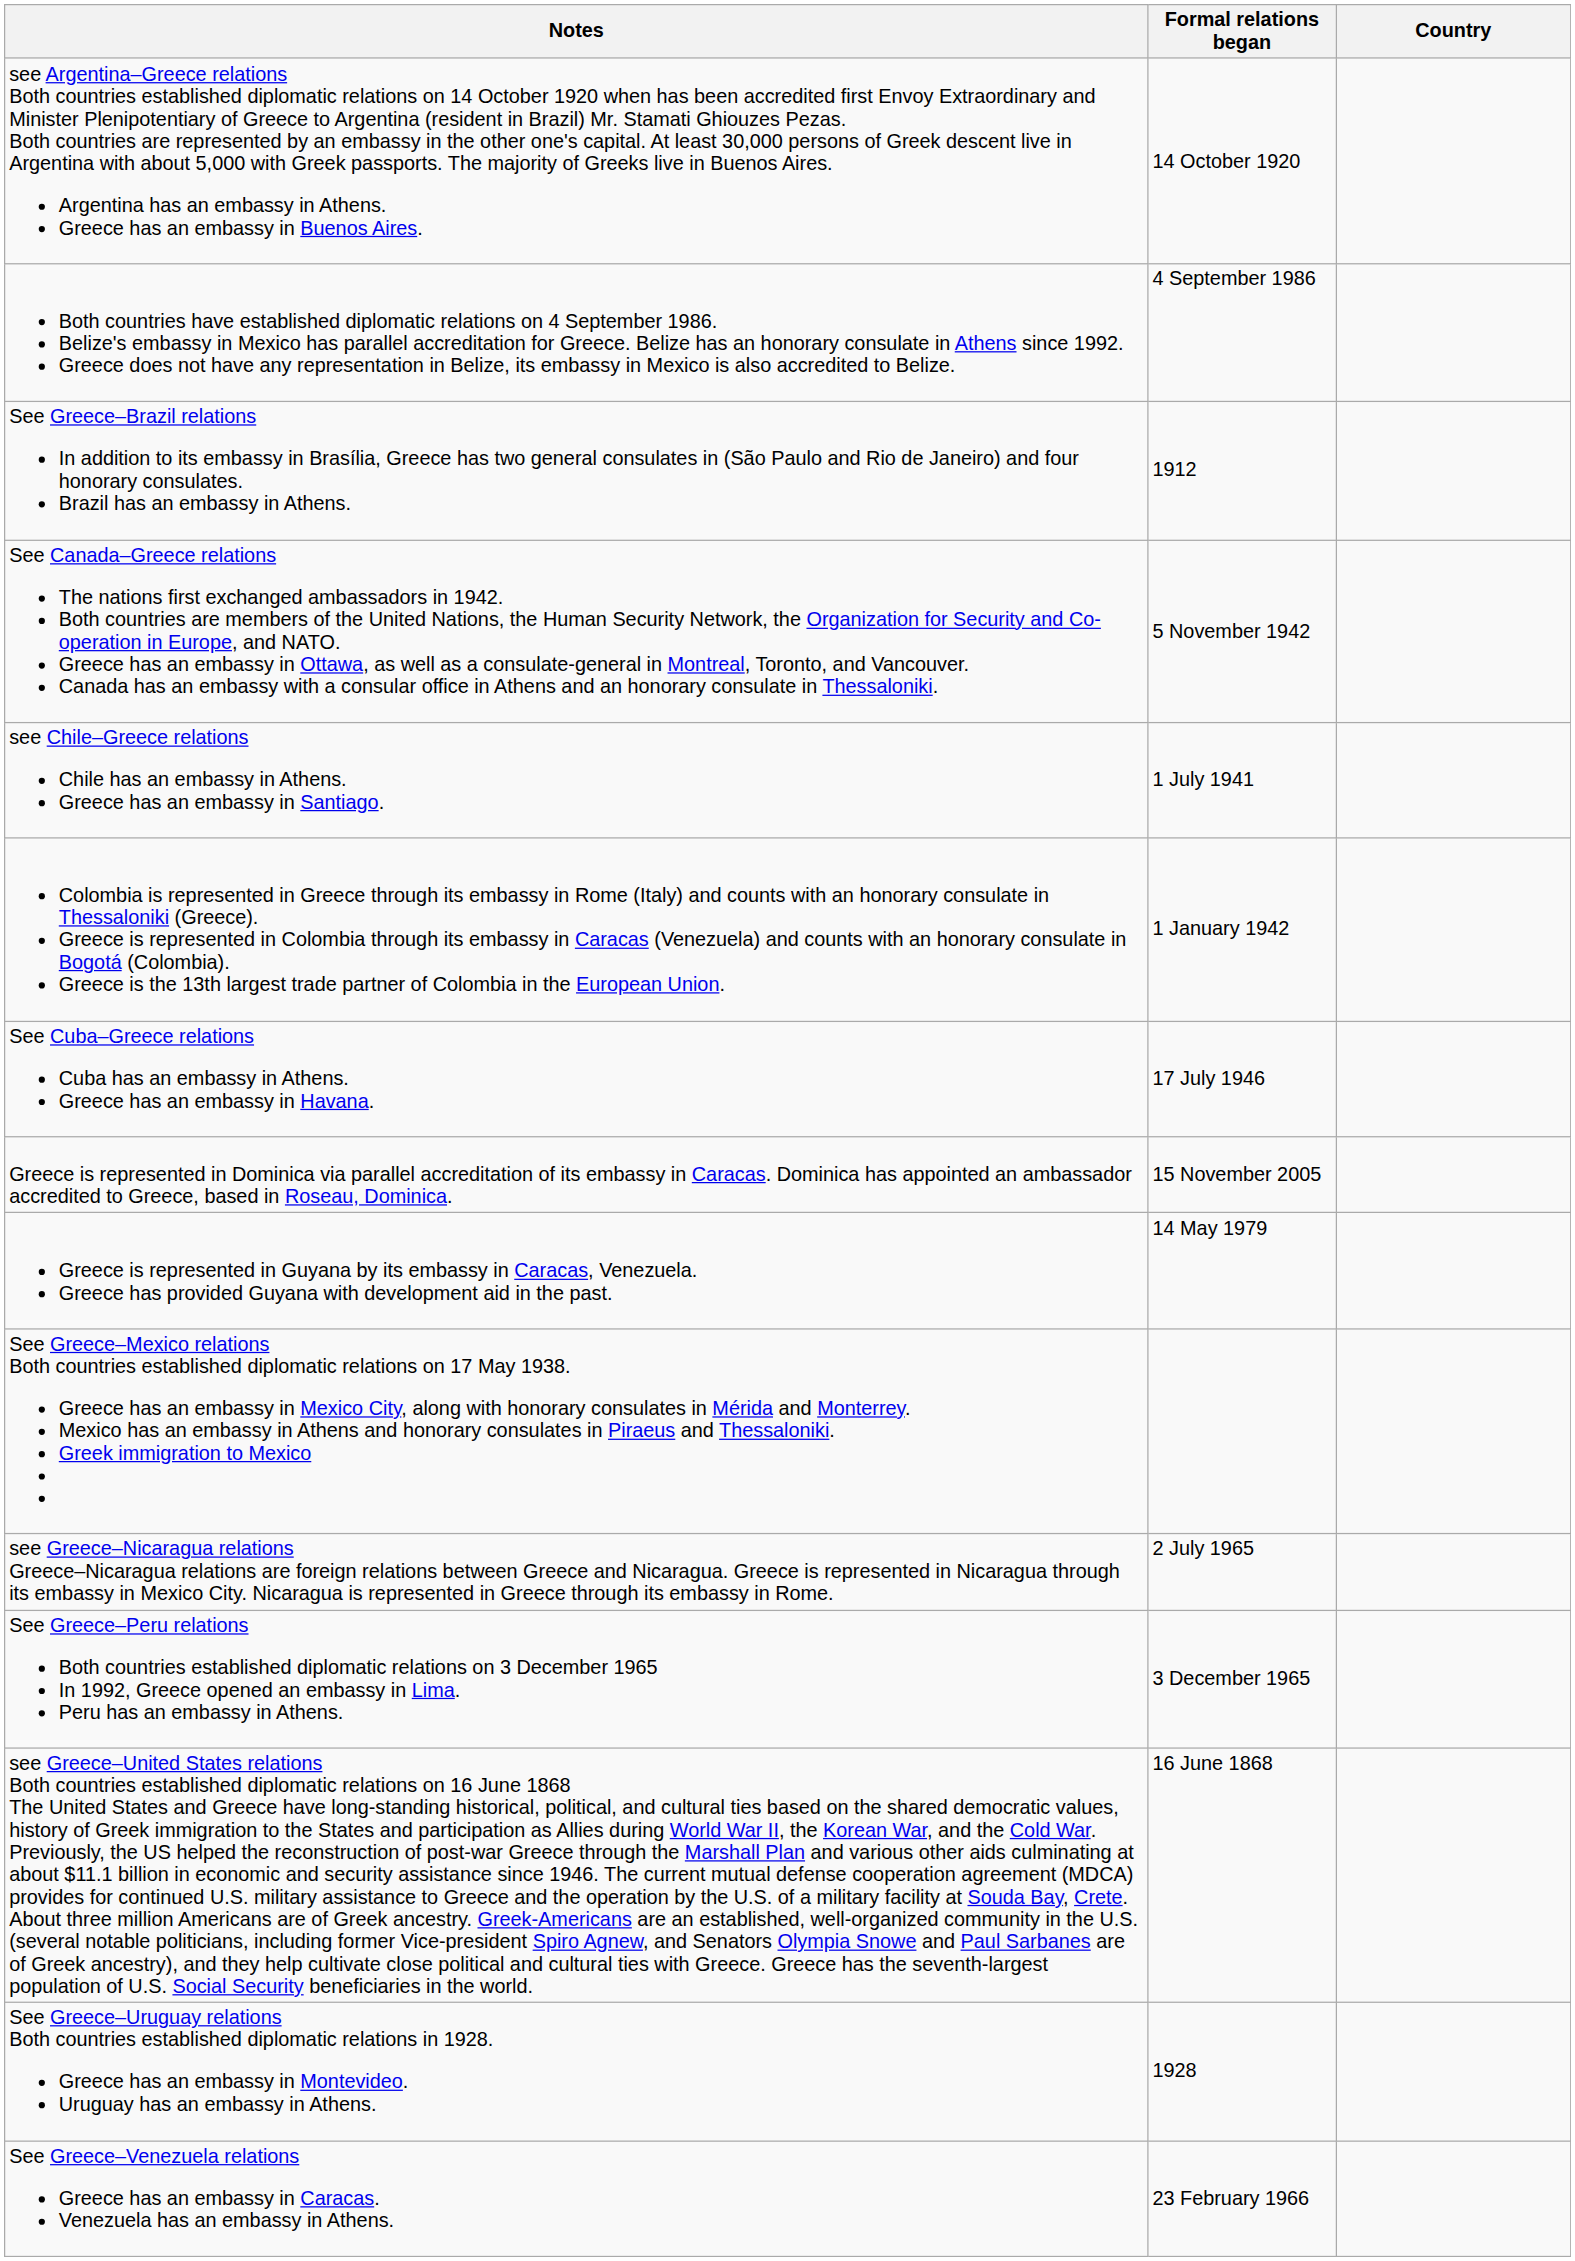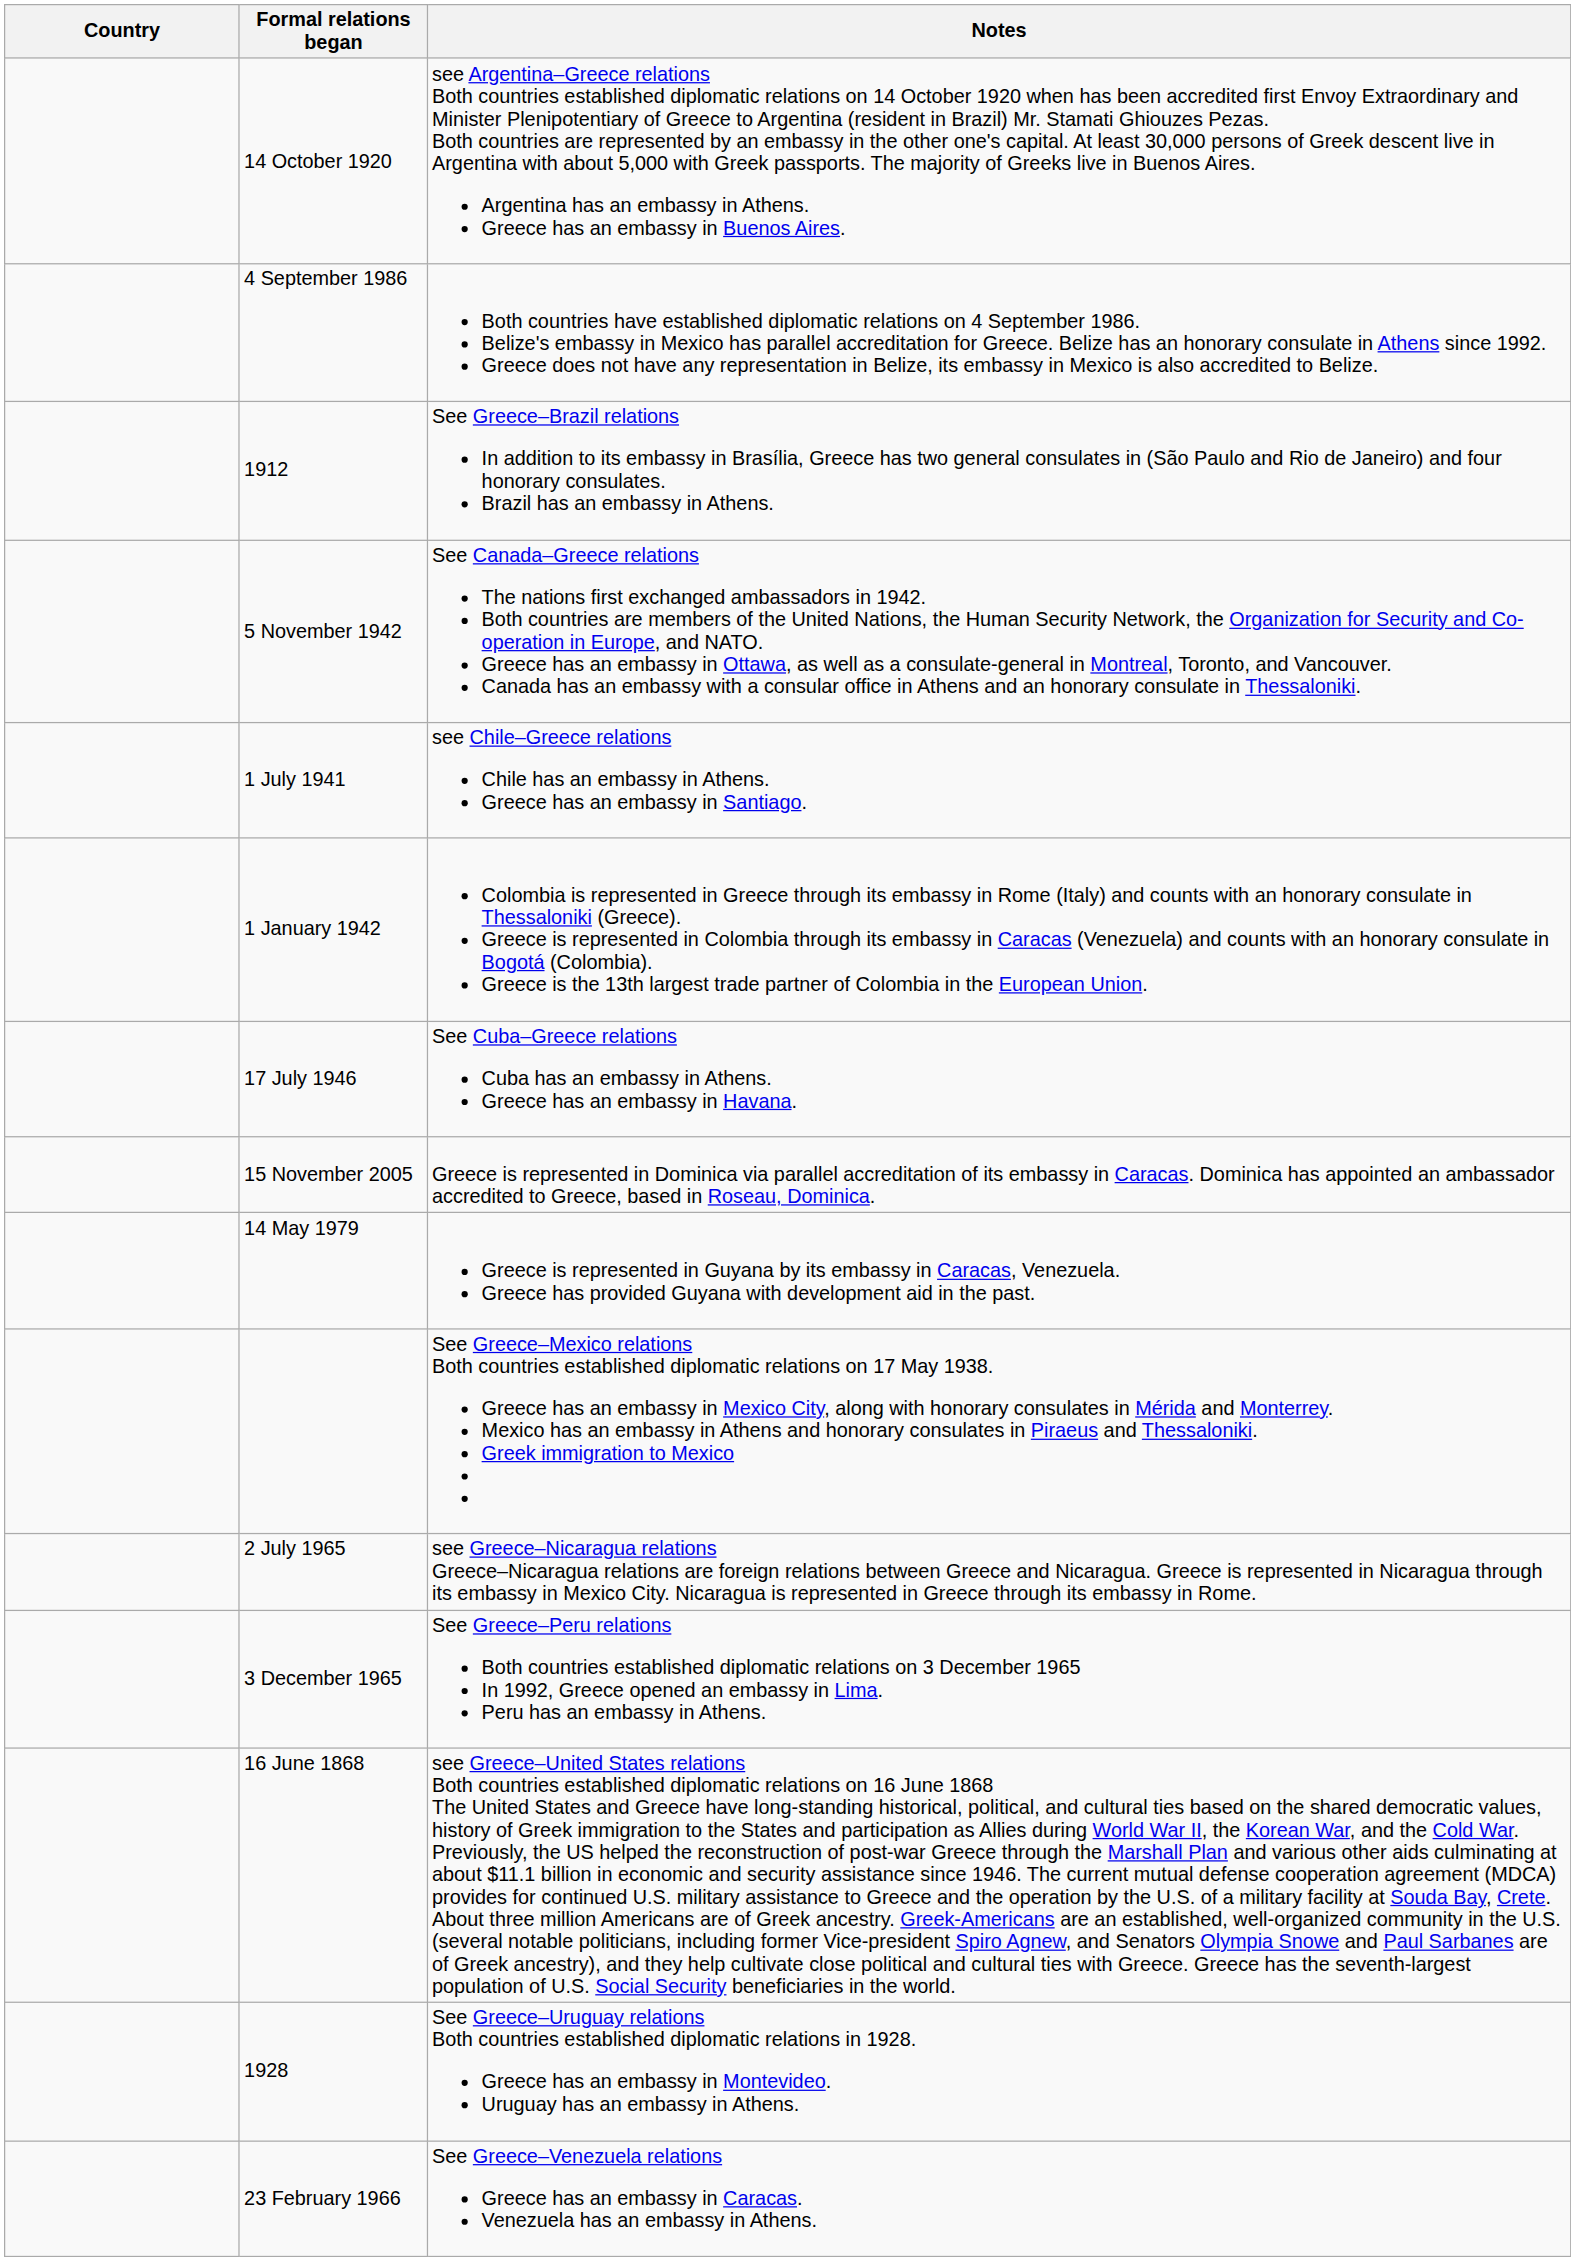columns swapped: Country <-> Notes
